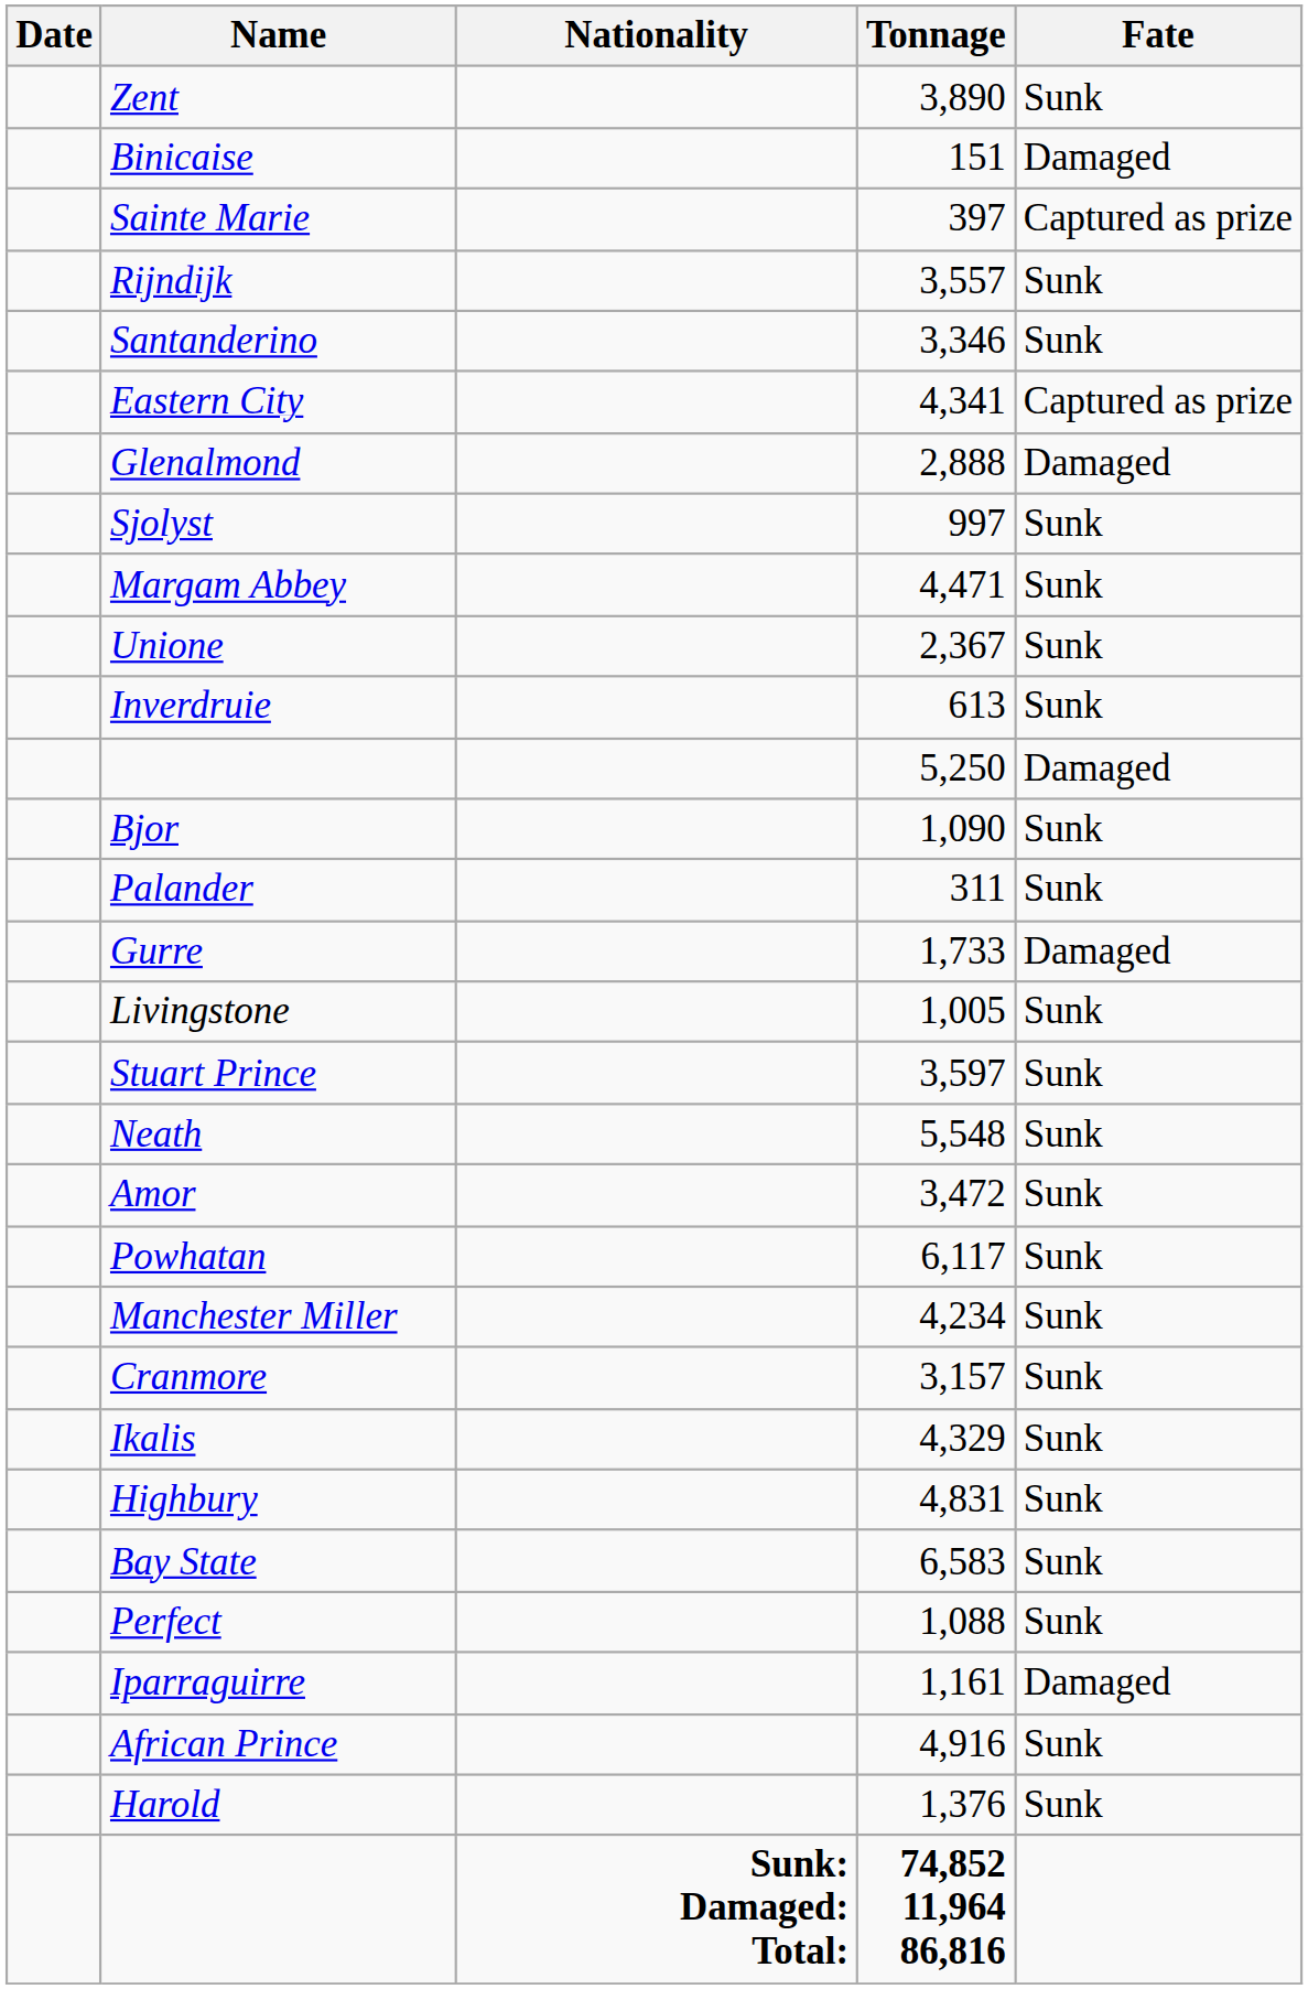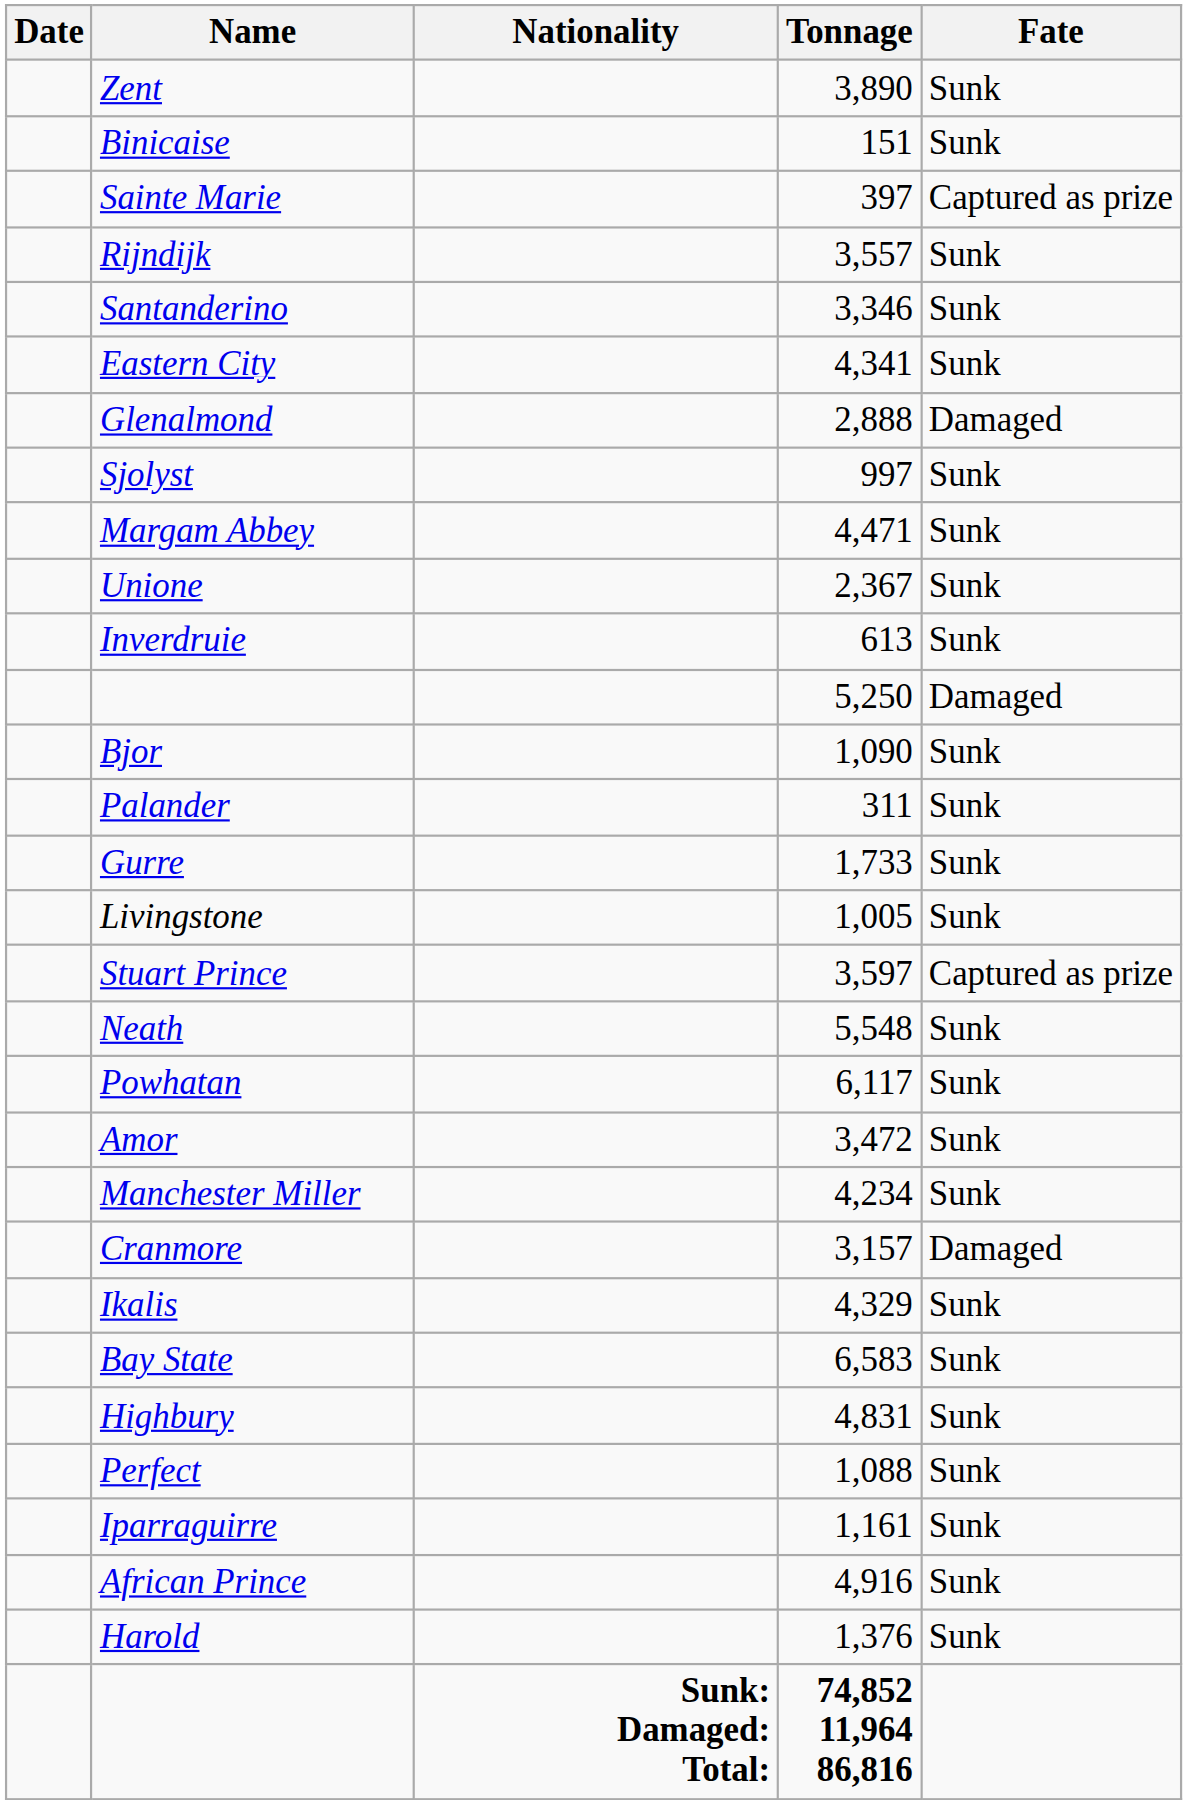Binicaise | Fate: Damaged -> Sunk
Eastern City | Fate: Captured as prize -> Sunk
Gurre | Fate: Damaged -> Sunk
Stuart Prince | Fate: Sunk -> Captured as prize
rows swapped: Powhatan <-> Amor
Cranmore | Fate: Sunk -> Damaged
rows swapped: Bay State <-> Highbury
Iparraguirre | Fate: Damaged -> Sunk
